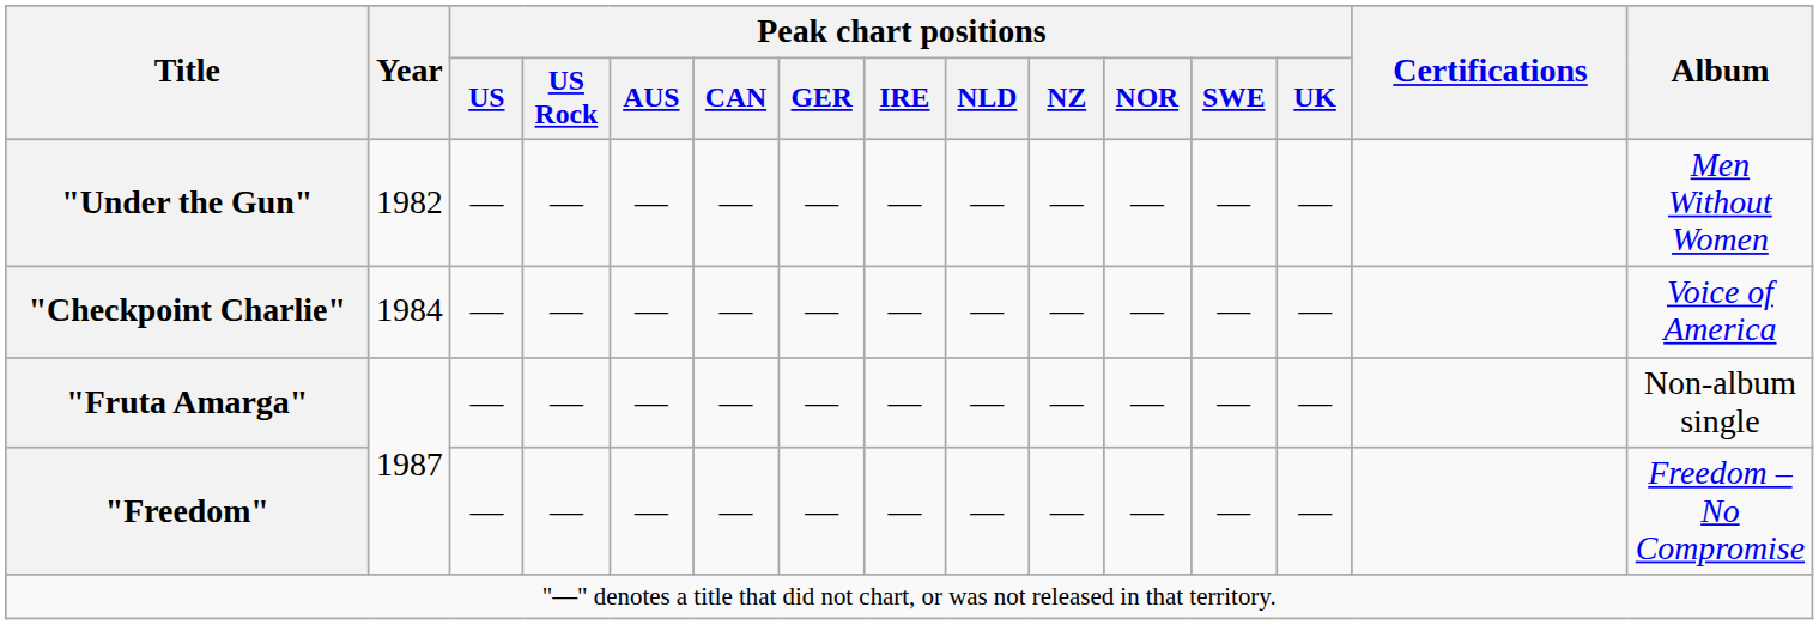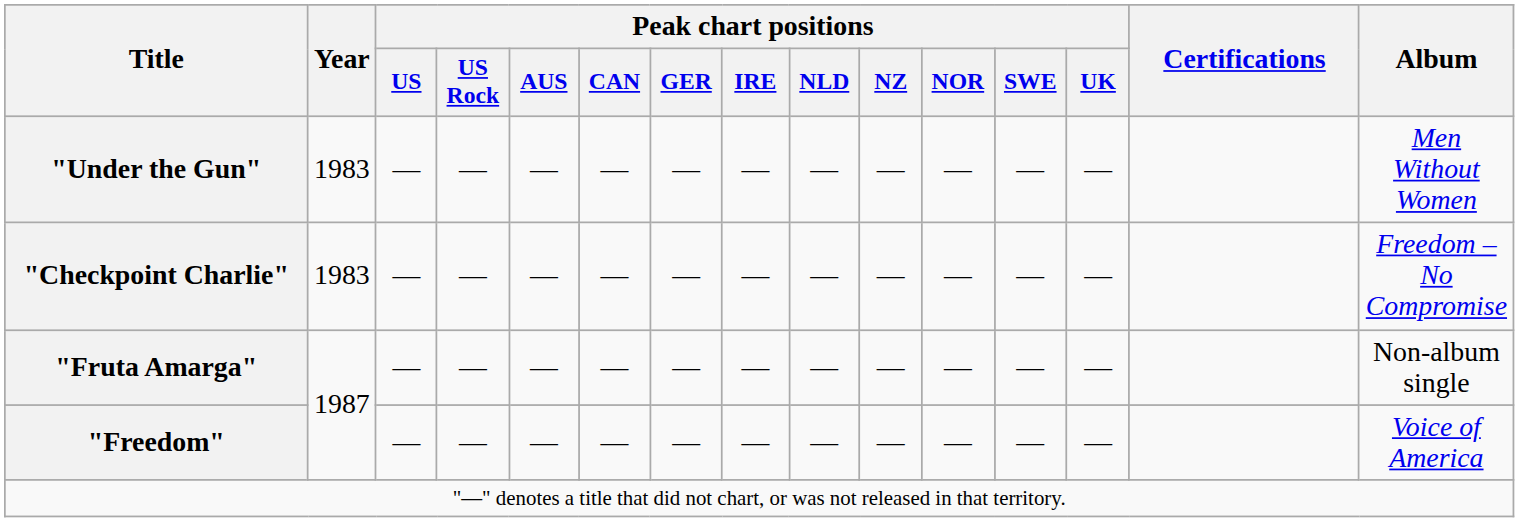"Under the Gun" | Year: 1982 -> 1983
"Checkpoint Charlie" | Year: 1984 -> 1983
"Checkpoint Charlie" | Album: Voice of America -> Freedom – No Compromise
"Freedom" | Album: Freedom – No Compromise -> Voice of America
